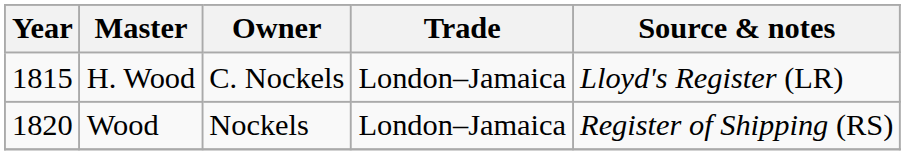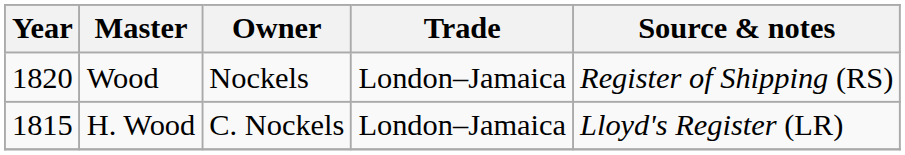rows swapped: H. Wood <-> Wood
